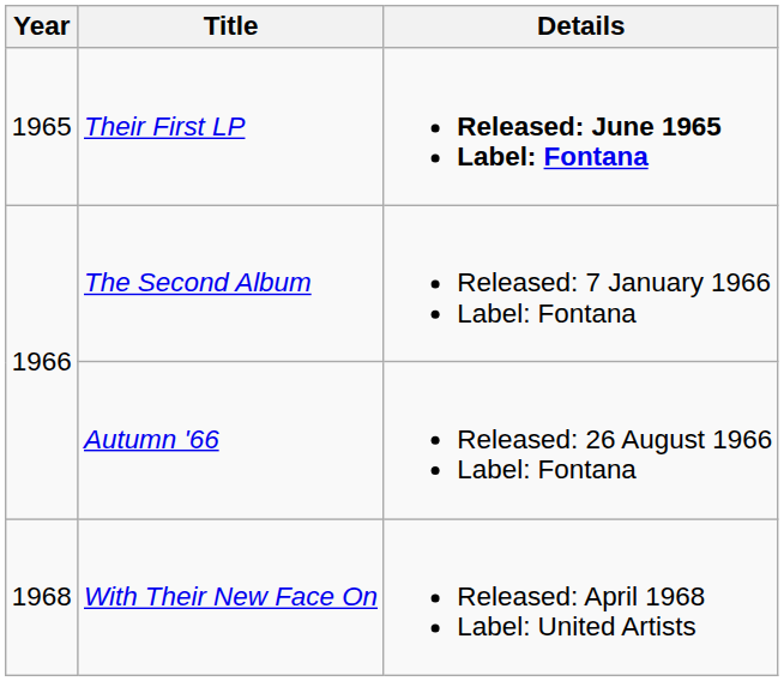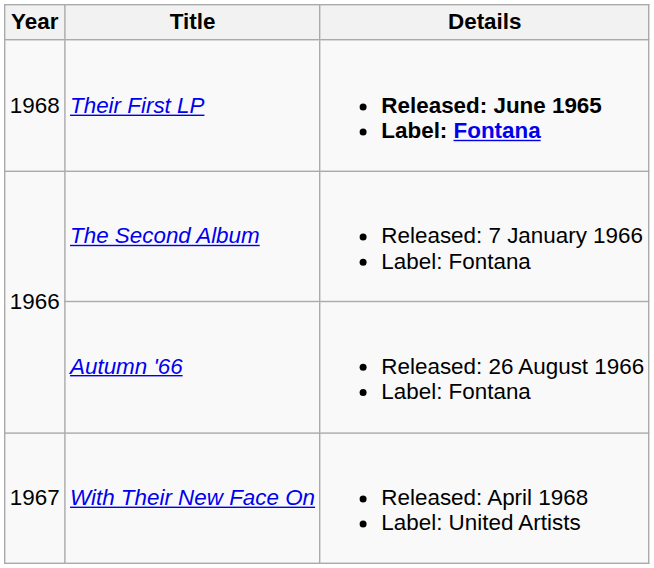Their First LP | Year: 1965 -> 1968
With Their New Face On | Year: 1968 -> 1967
